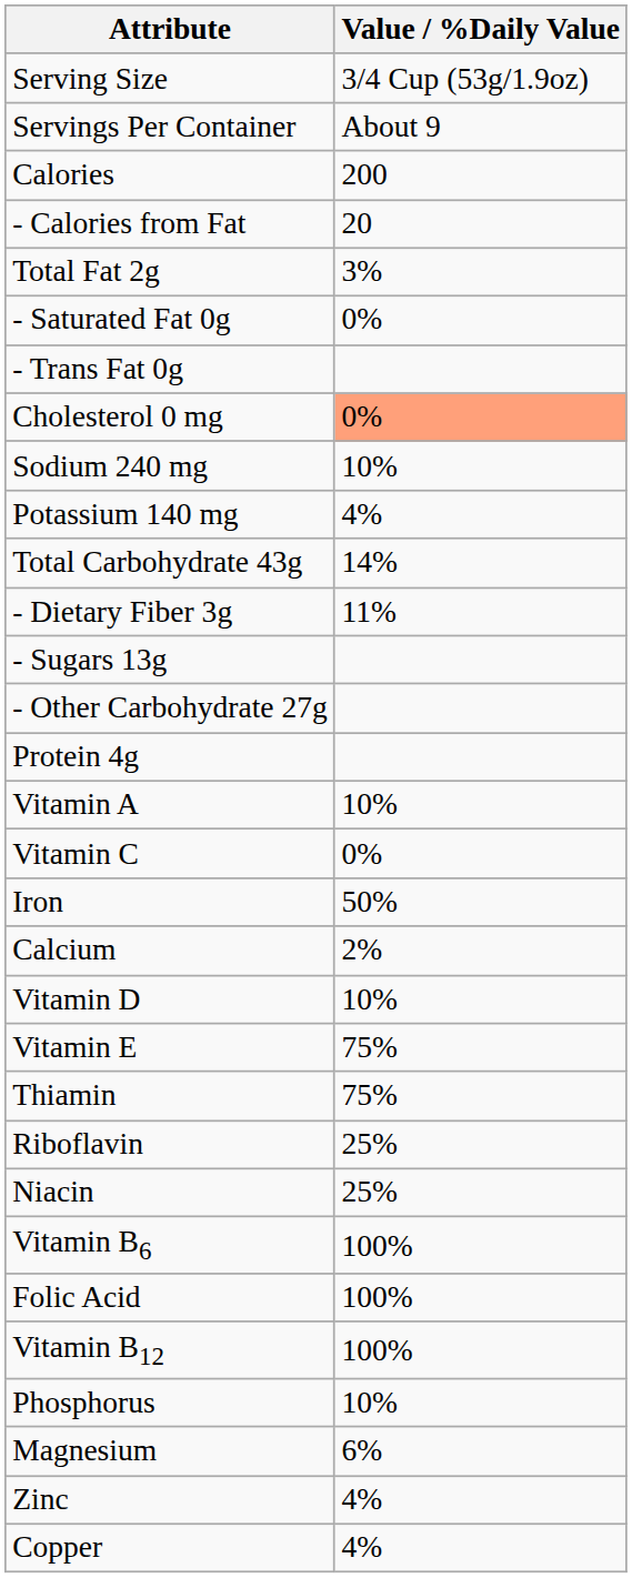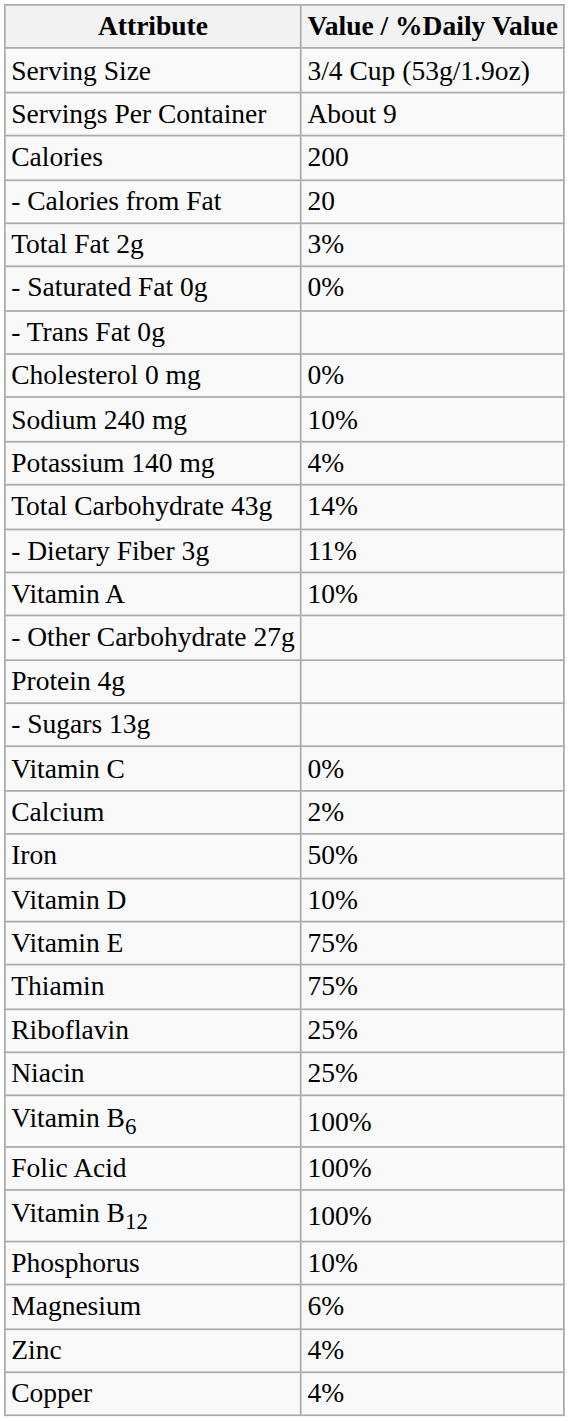Cholesterol 0 mg | Value / %Daily Value: lightsalmon background -> no background
rows swapped: - Sugars 13g <-> Vitamin A
rows swapped: Calcium <-> Iron
